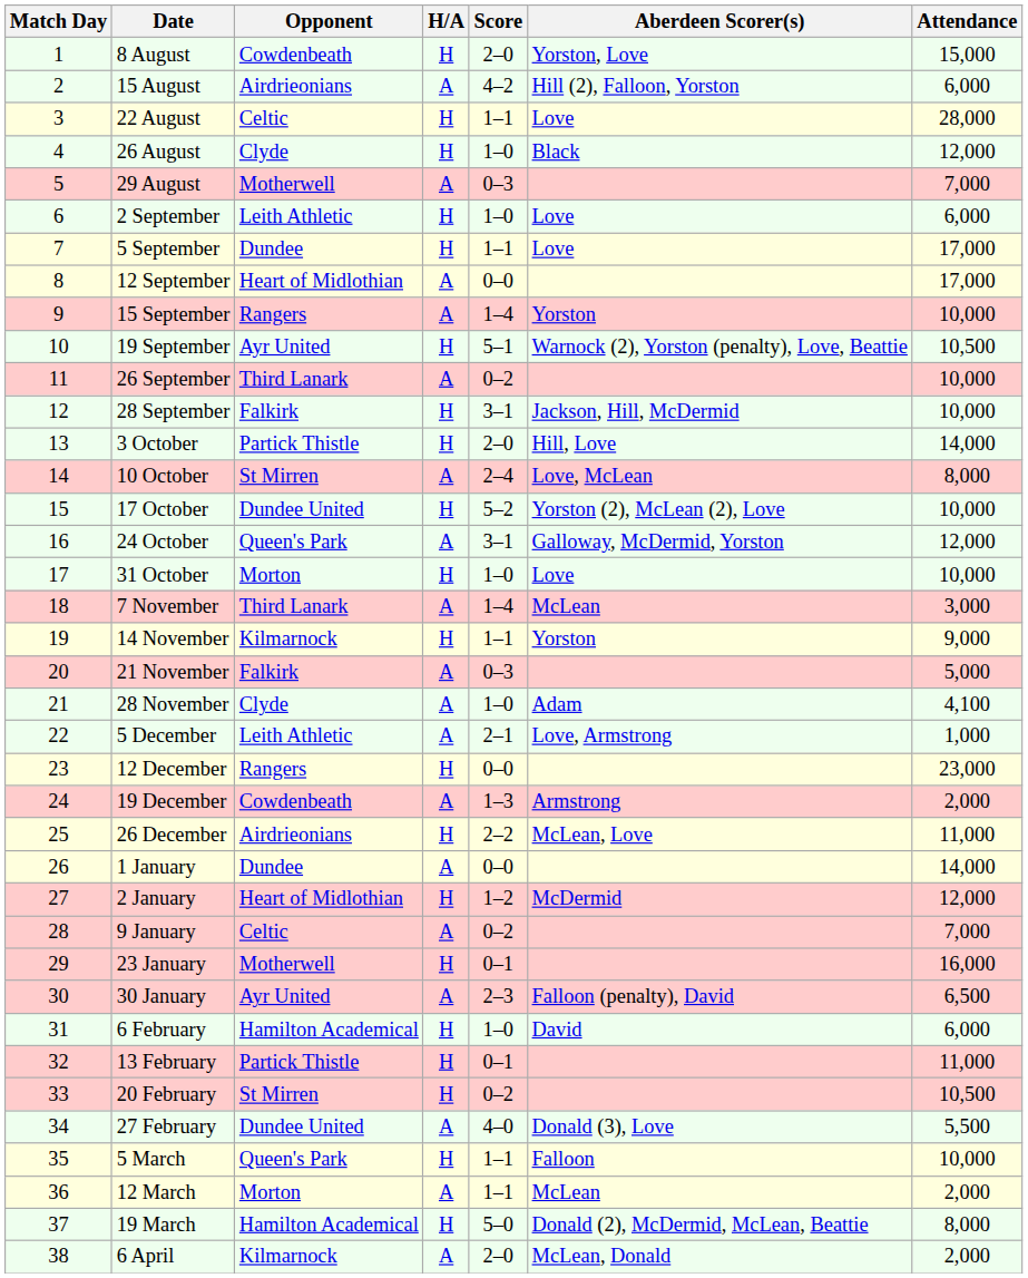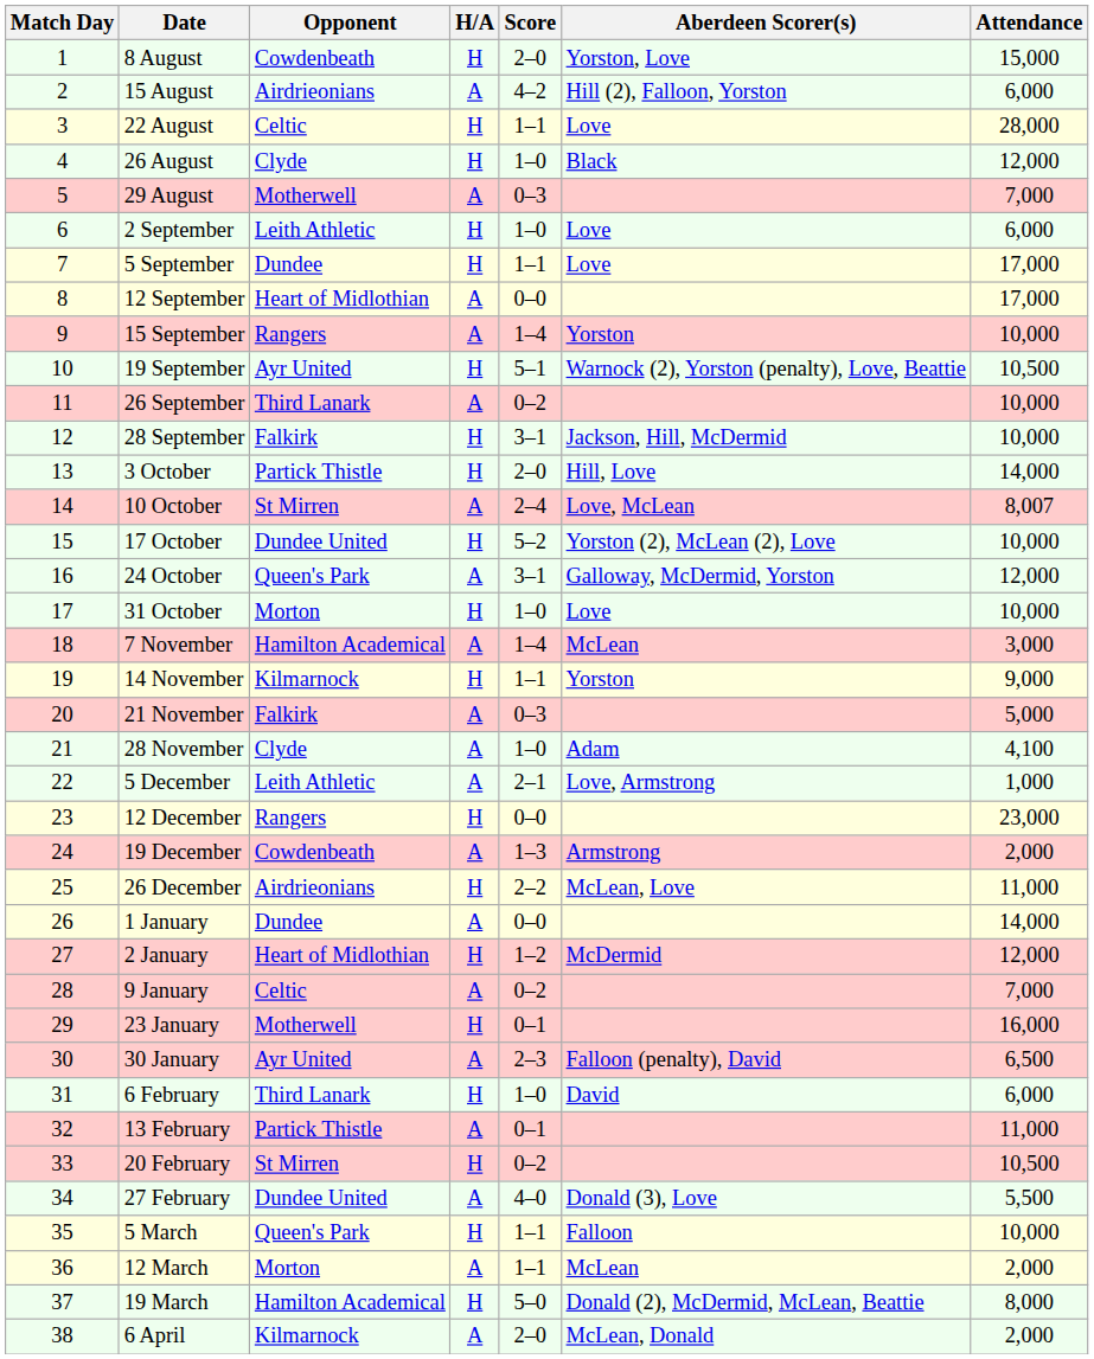10 October | Attendance: 8,000 -> 8,007
7 November | Opponent: Third Lanark -> Hamilton Academical
6 February | Opponent: Hamilton Academical -> Third Lanark
13 February | H/A: H -> A
